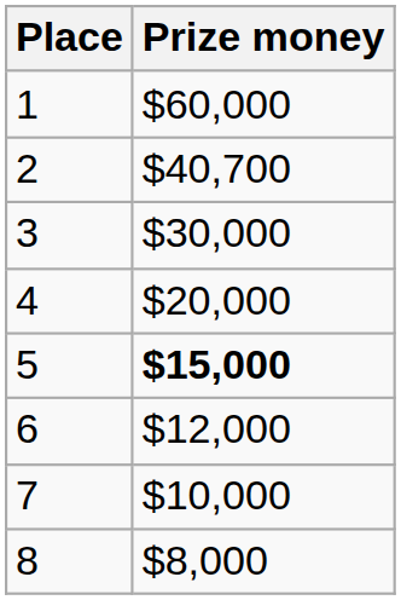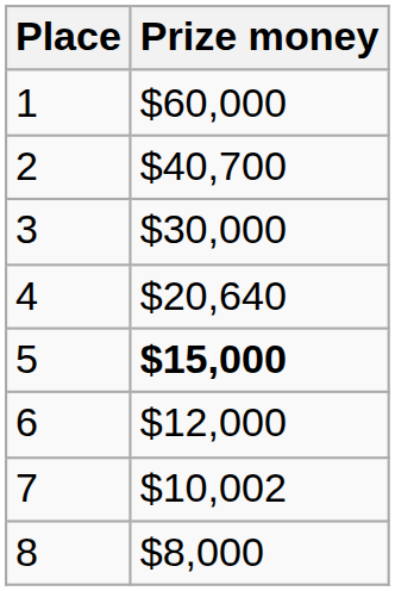4 | Prize money: $20,000 -> $20,640
7 | Prize money: $10,000 -> $10,002
